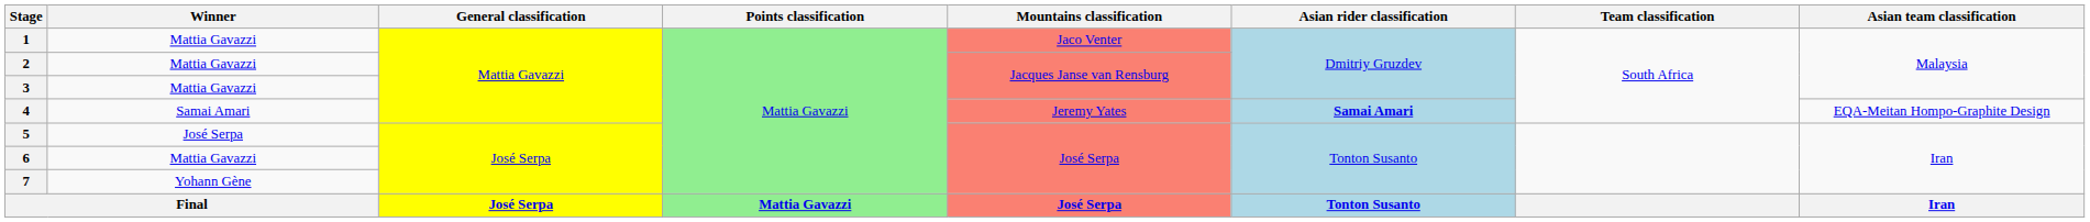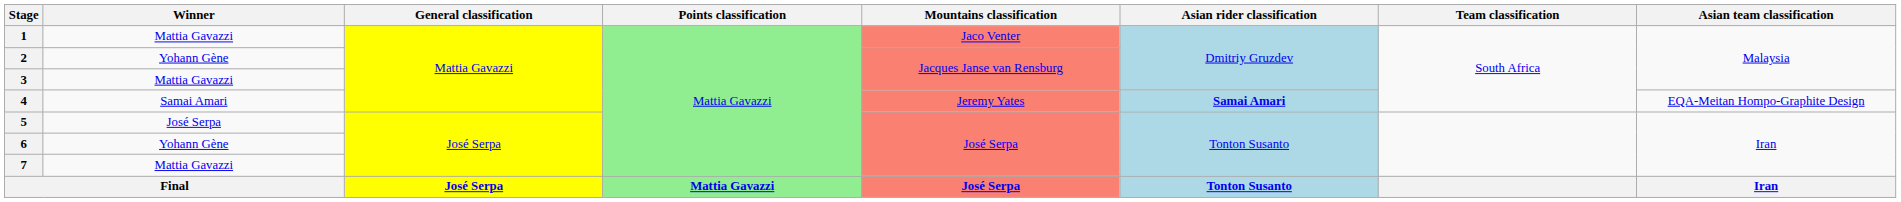2 | Winner: Mattia Gavazzi -> Yohann Gène
6 | Winner: Mattia Gavazzi -> Yohann Gène
7 | Winner: Yohann Gène -> Mattia Gavazzi
